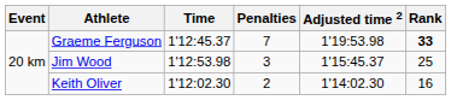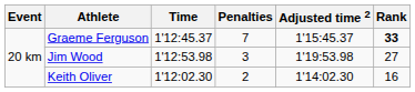Graeme Ferguson | Adjusted time 2: 1'19:53.98 -> 1'15:45.37
Jim Wood | Adjusted time 2: 1'15:45.37 -> 1'19:53.98
Jim Wood | Rank: 25 -> 27
